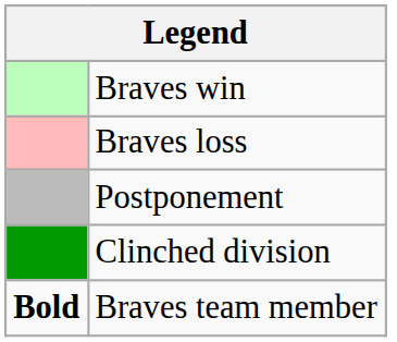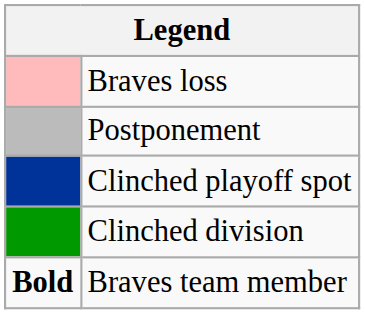- row: Braves win
+ row: Clinched playoff spot
